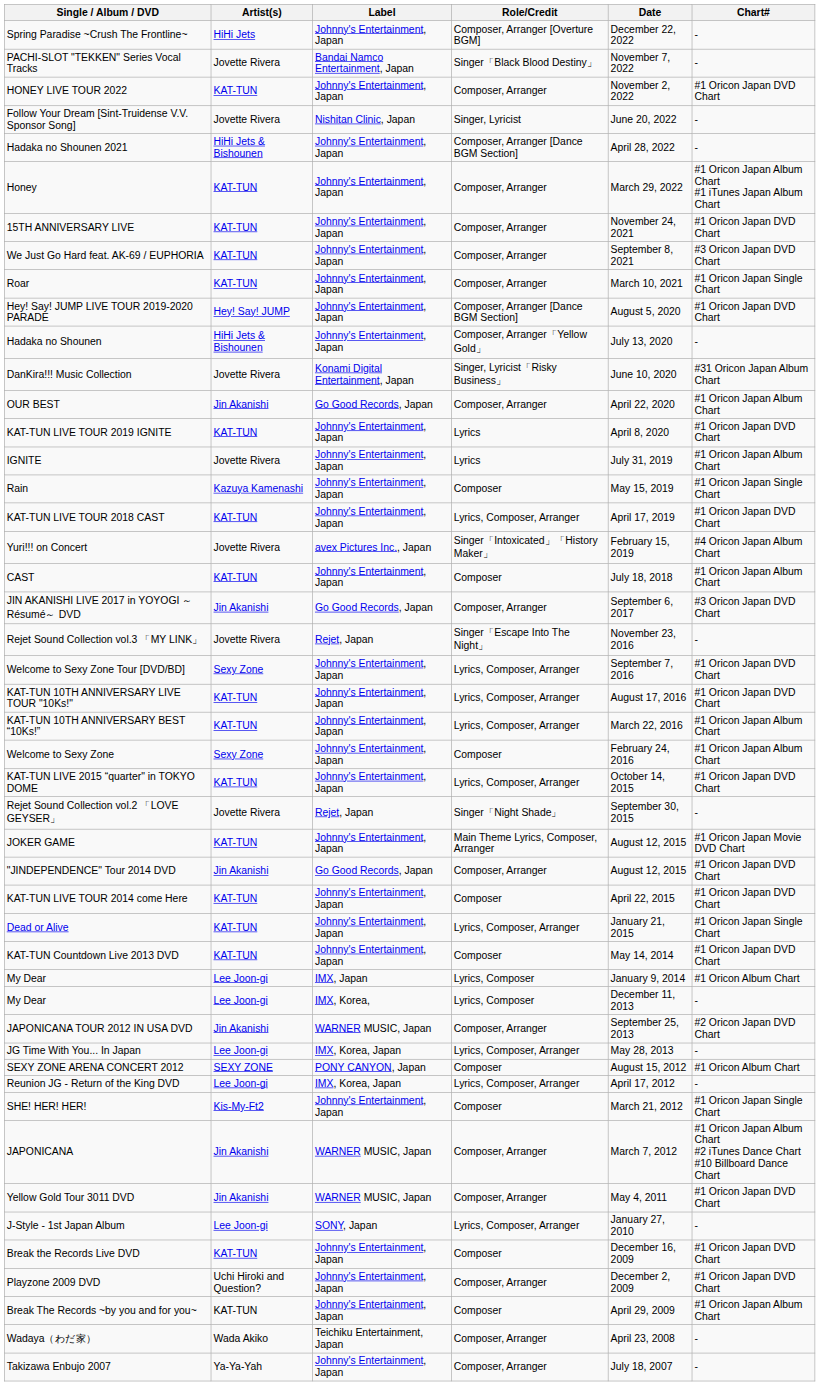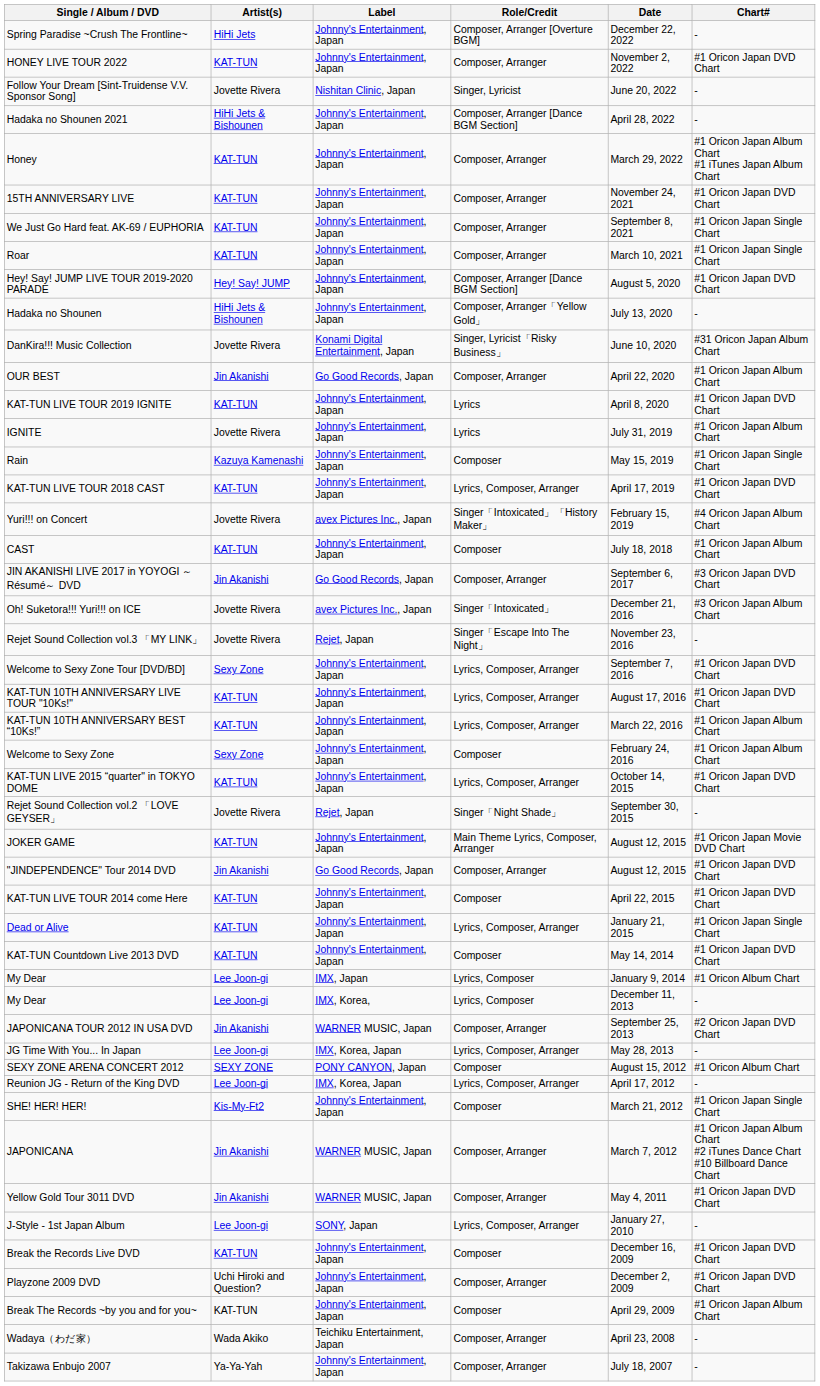- row: PACHI-SLOT "TEKKEN" Series Vocal Tracks | Jovette Rivera | Bandai Namco Entertainment, Japan | Singer「Black Blood Destiny」 | November 7, 2022 | -
We Just Go Hard feat. AK-69 / EUPHORIA | Chart#: #3 Oricon Japan DVD Chart -> #1 Oricon Japan Single Chart
+ row: Oh! Suketora!!! Yuri!!! on ICE | Jovette Rivera | avex Pictures Inc., Japan | Singer「Intoxicated」 | December 21, 2016 | #3 Oricon Japan Album Chart
